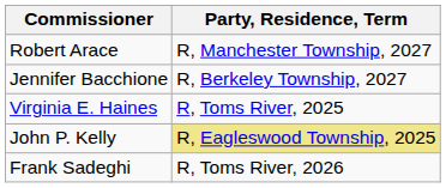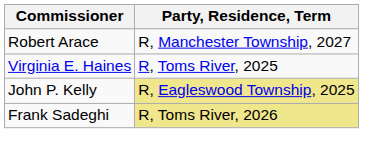- row: Jennifer Bacchione | R, Berkeley Township, 2027
Frank Sadeghi | Party, Residence, Term: no background -> khaki background
